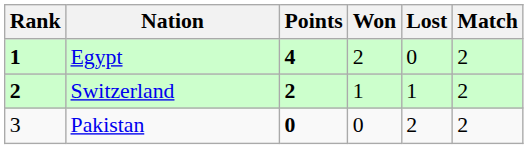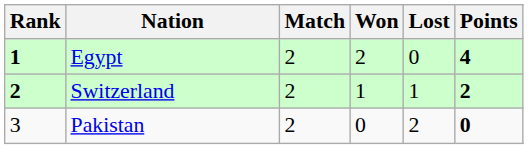columns swapped: Match <-> Points
